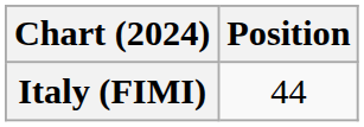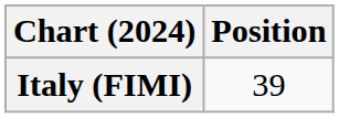Italy (FIMI) | Position: 44 -> 39
